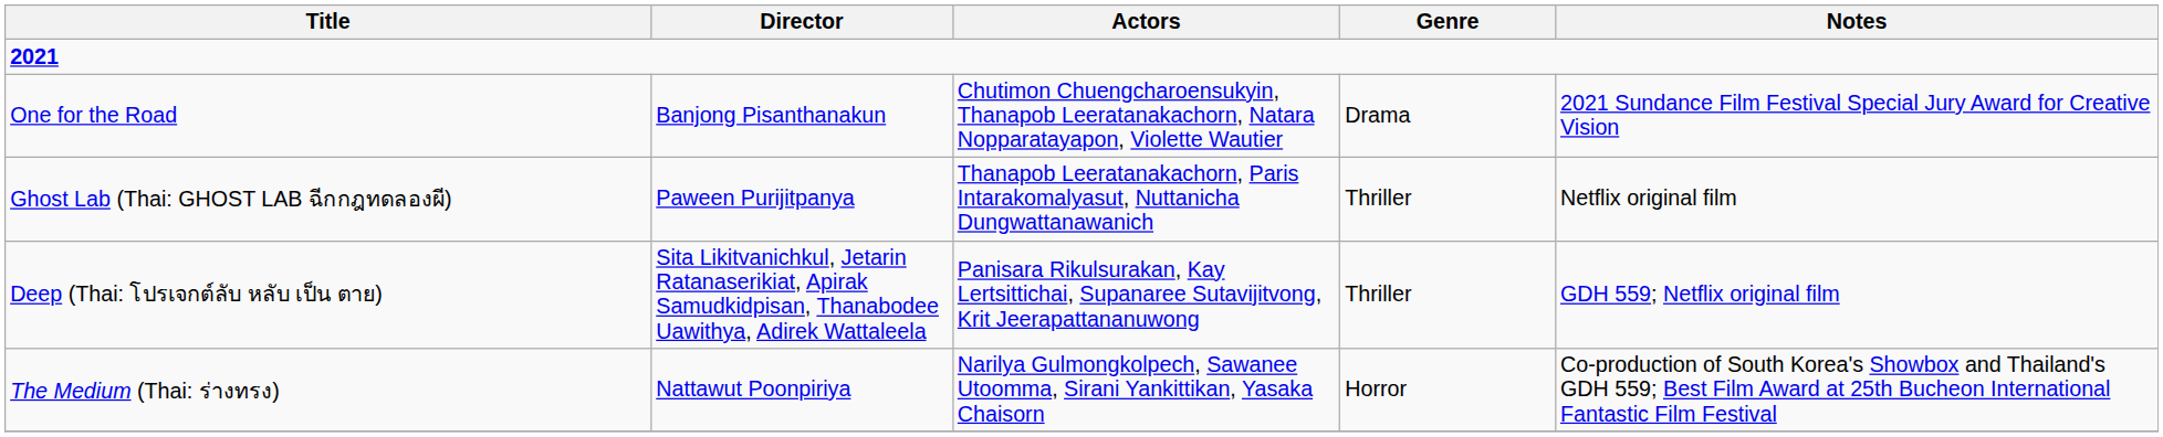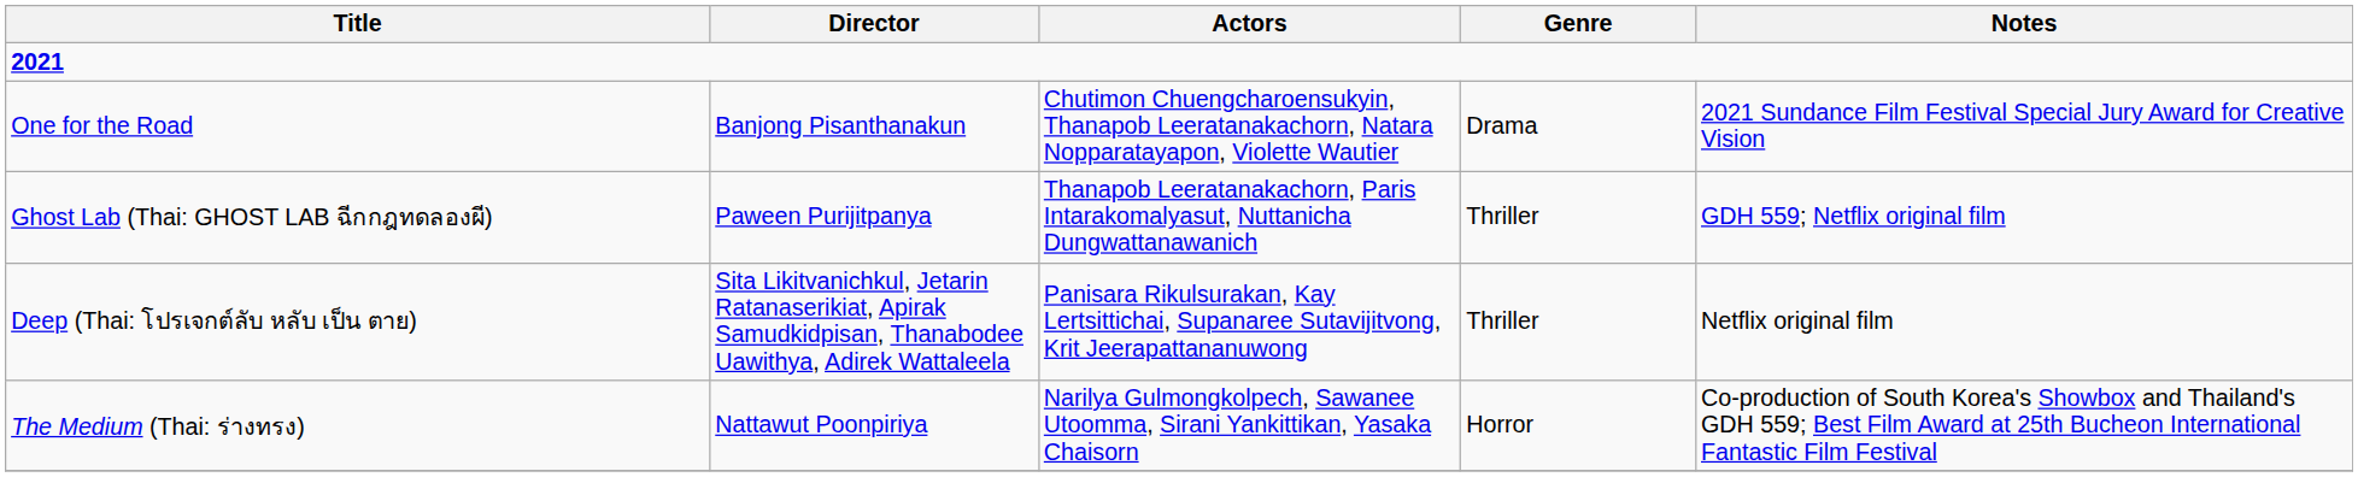Ghost Lab (Thai: GHOST LAB ฉีกกฎทดลองผี) | Notes: Netflix original film -> GDH 559; Netflix original film
Deep (Thai: โปรเจกต์ลับ หลับ เป็น ตาย) | Notes: GDH 559; Netflix original film -> Netflix original film
